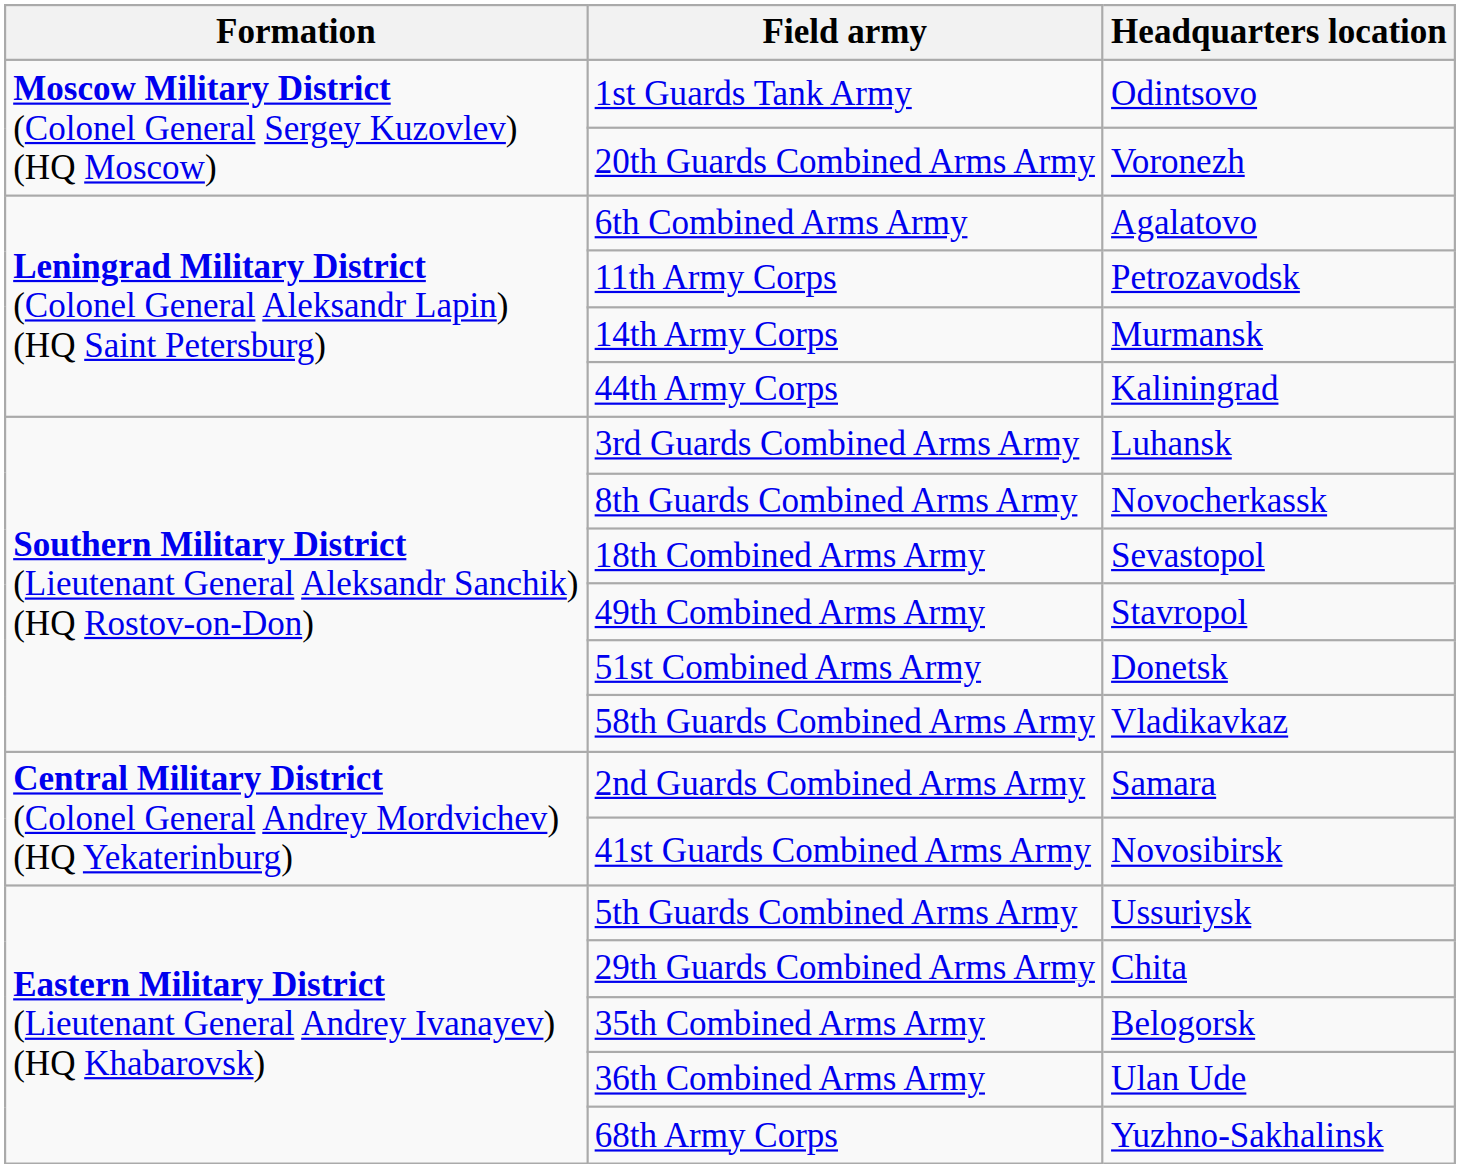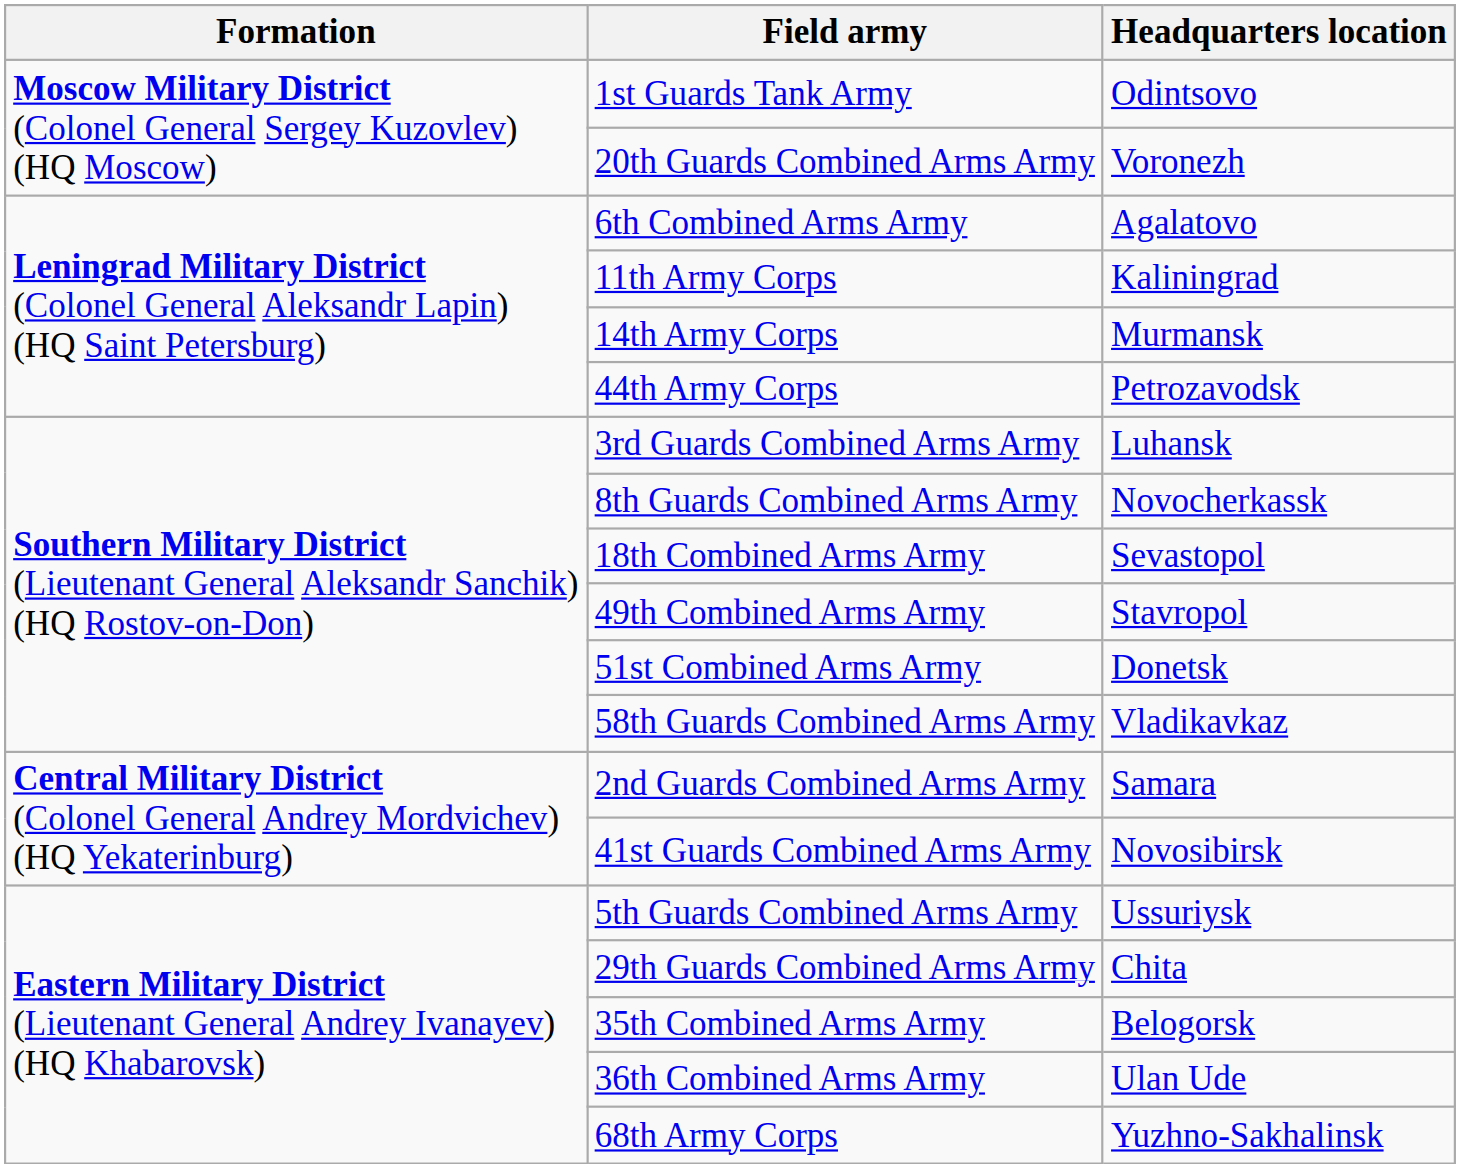11th Army Corps | Headquarters location: Petrozavodsk -> Kaliningrad
44th Army Corps | Headquarters location: Kaliningrad -> Petrozavodsk
